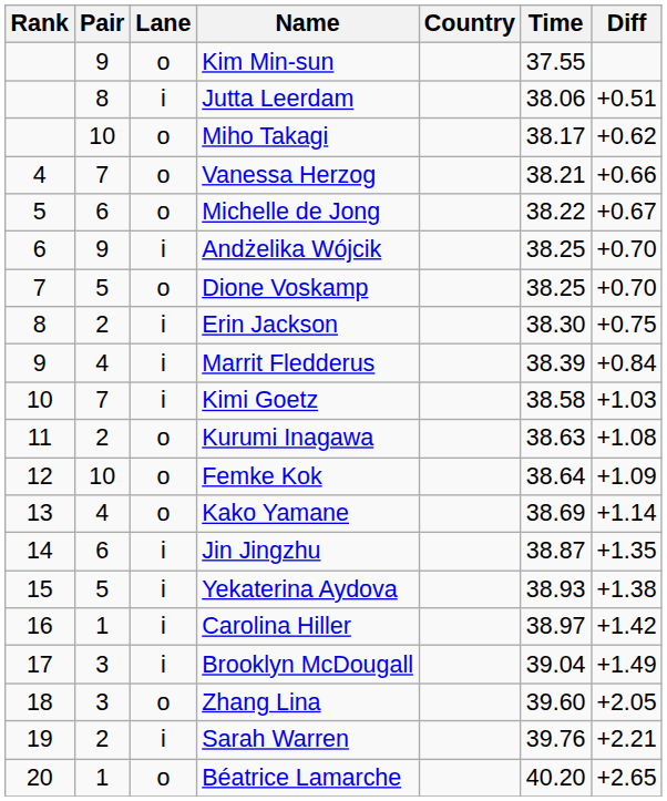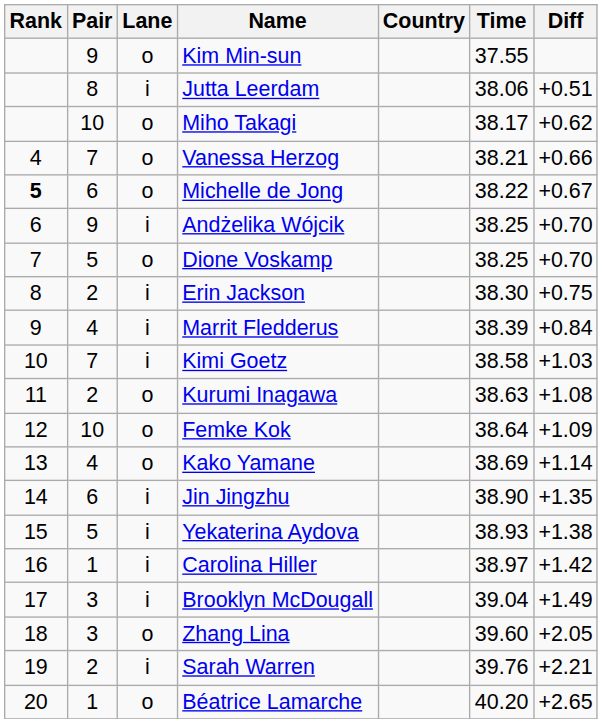Michelle de Jong | Rank: normal -> bold
Jin Jingzhu | Time: 38.87 -> 38.90
